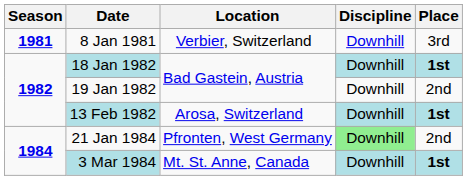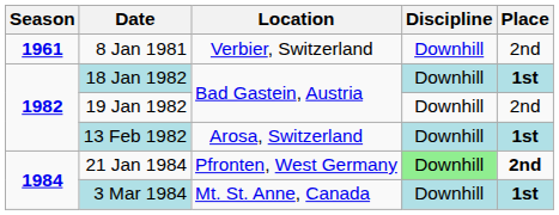8 Jan 1981 | Season: 1981 -> 1961
8 Jan 1981 | Place: 3rd -> 2nd
21 Jan 1984 | Place: normal -> bold
